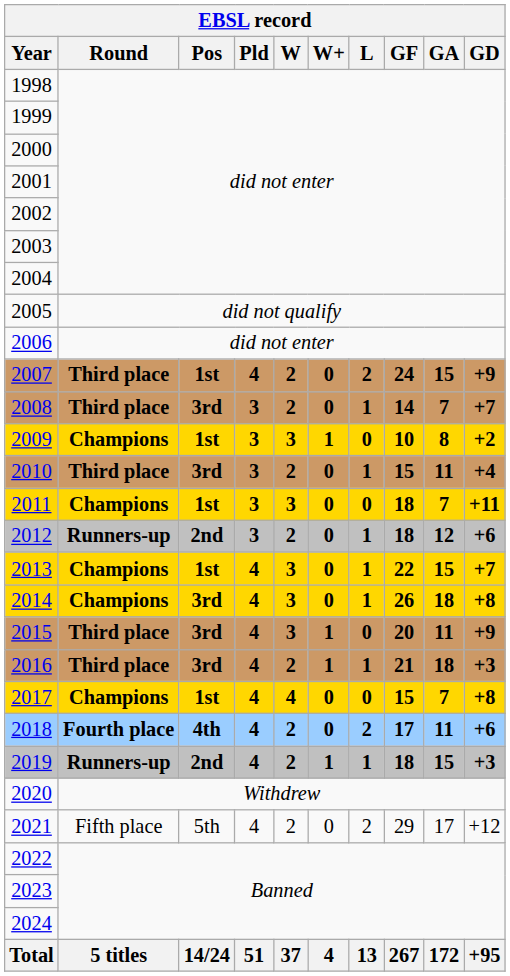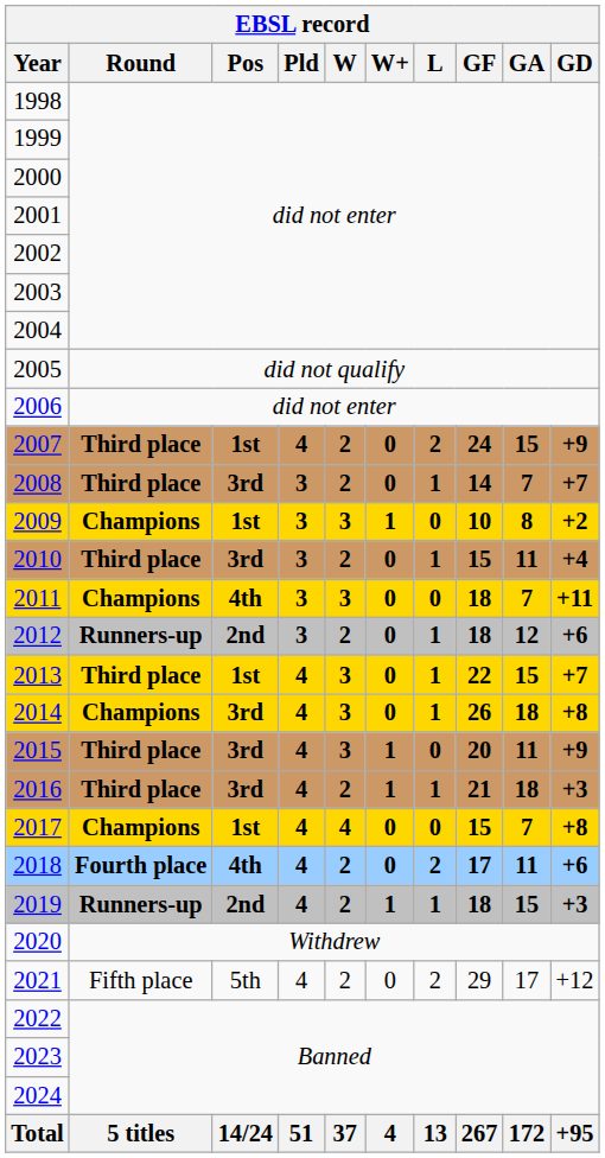2011 | Pos: 1st -> 4th
2013 | Round: Champions -> Third place
